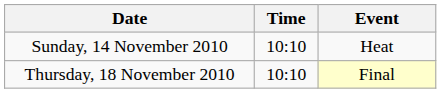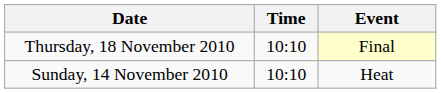rows swapped: Sunday, 14 November 2010 <-> Thursday, 18 November 2010
